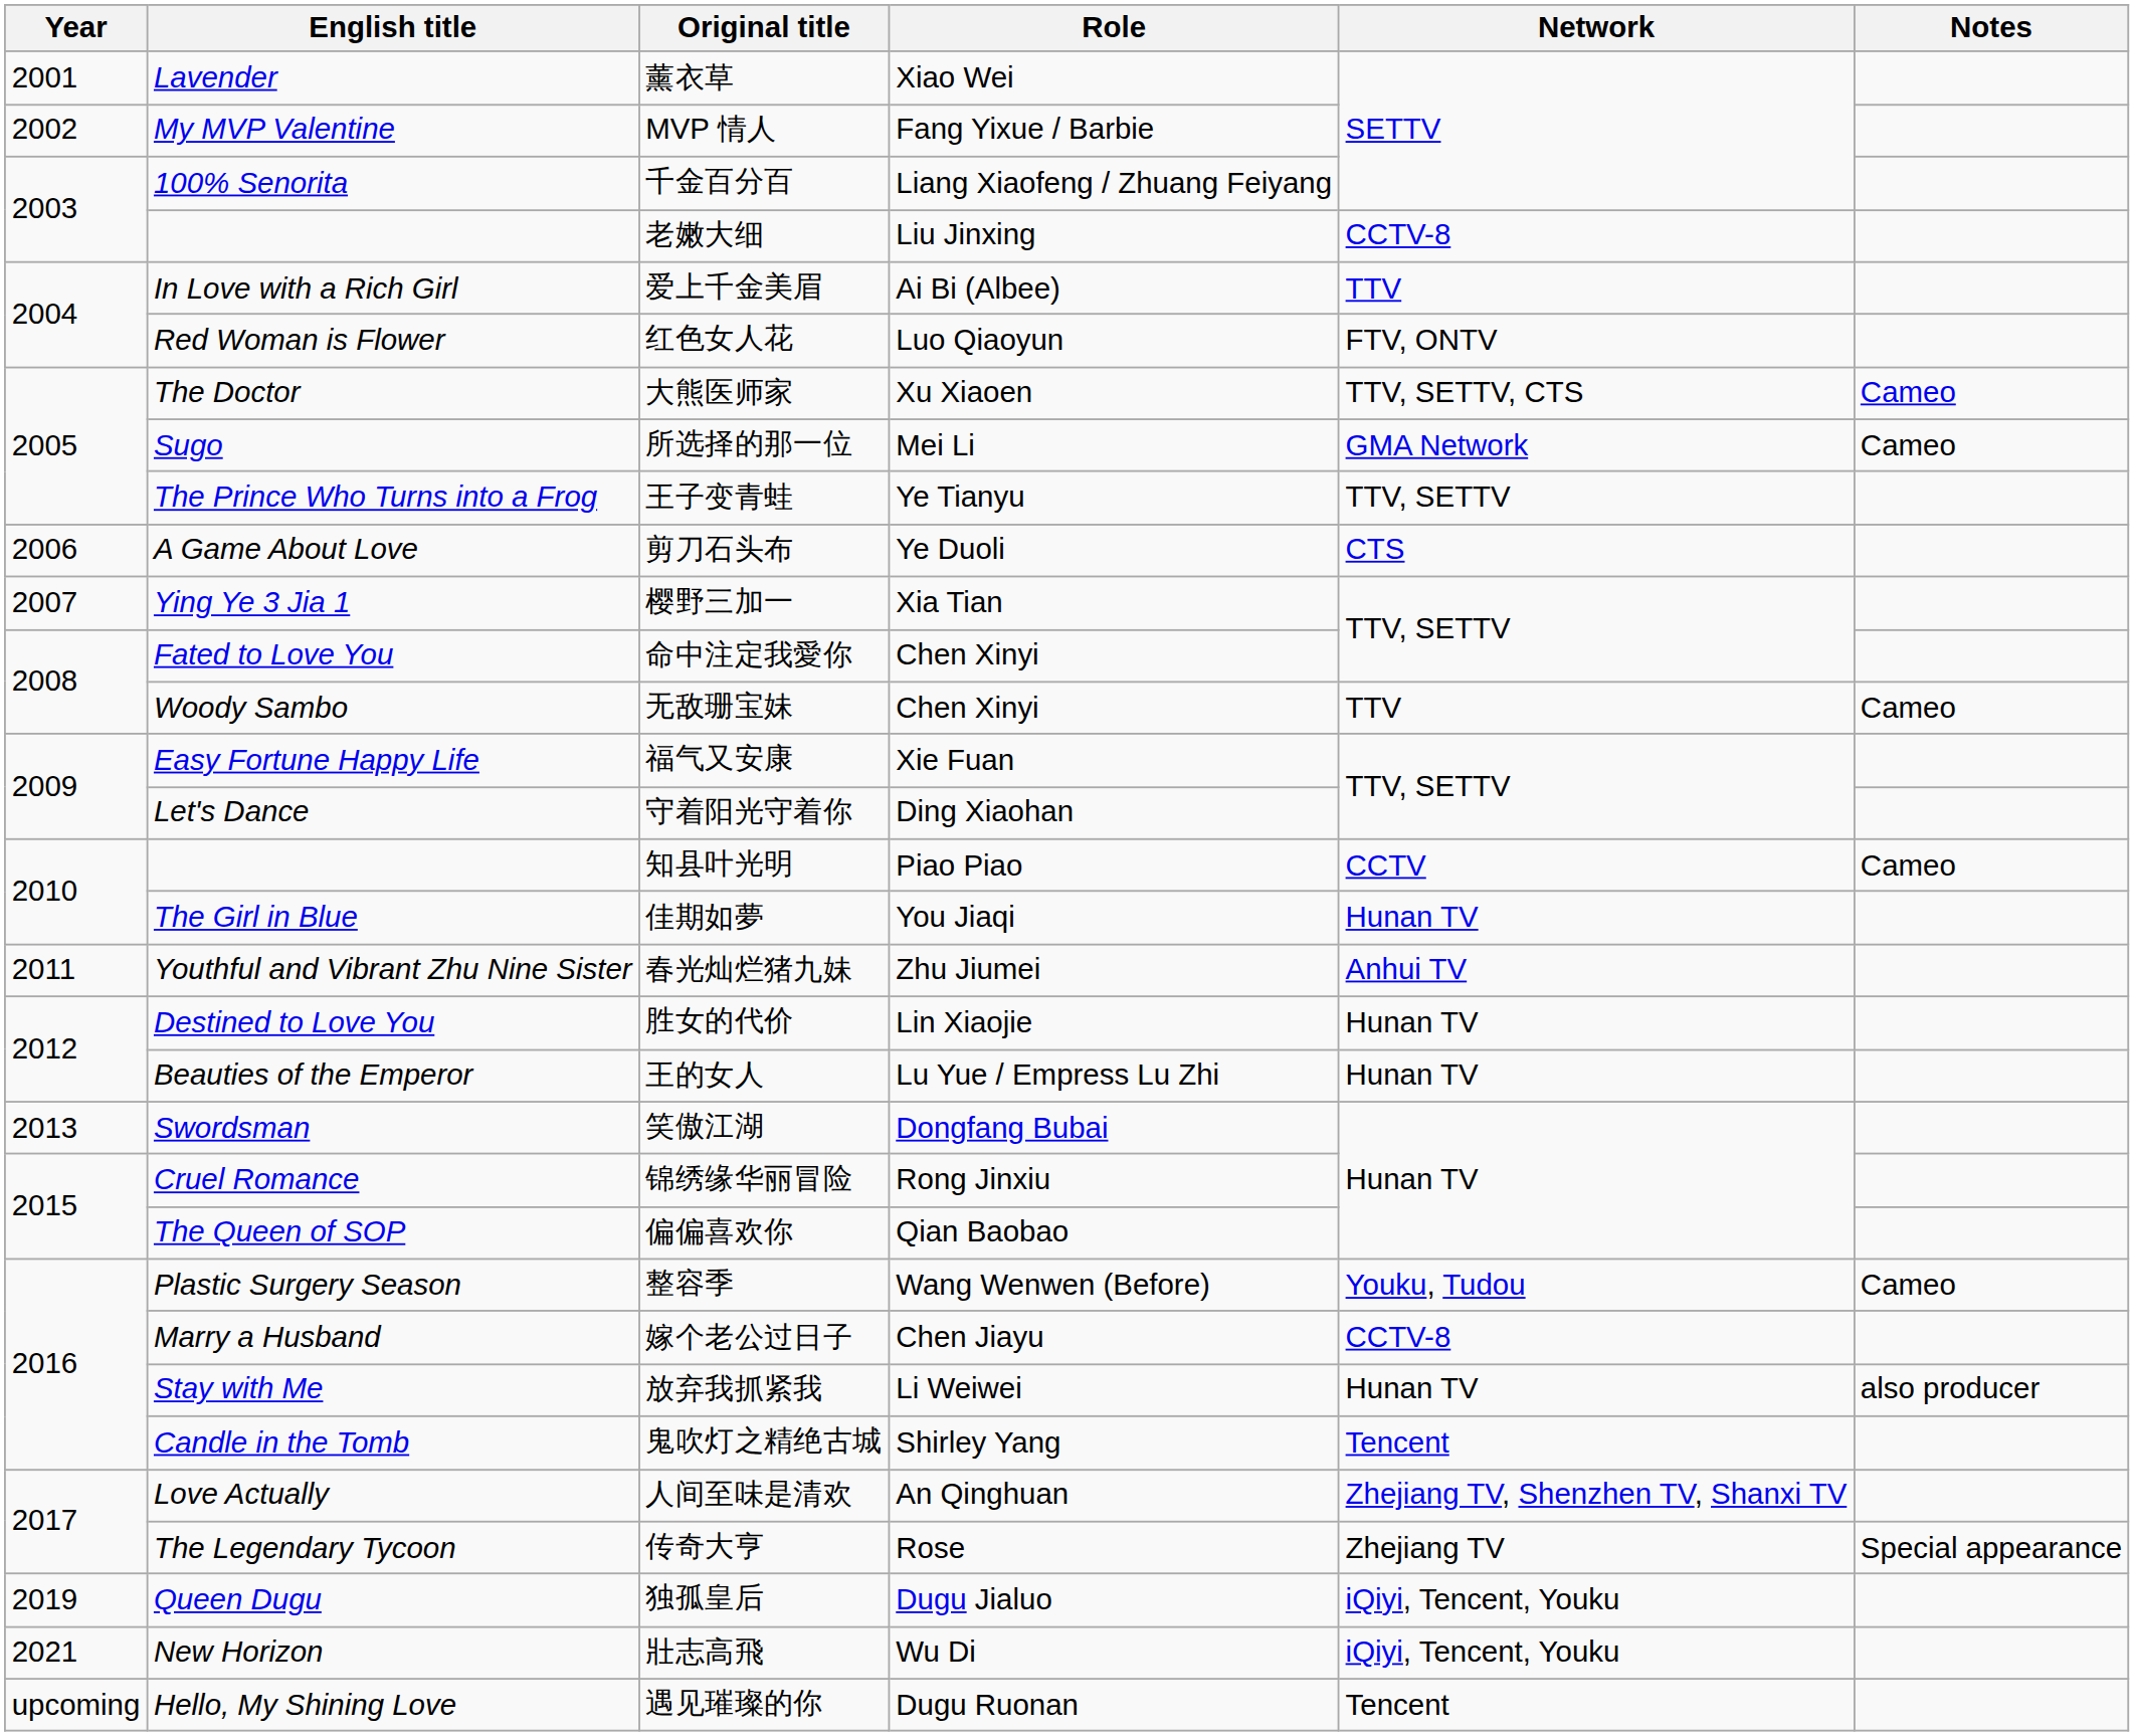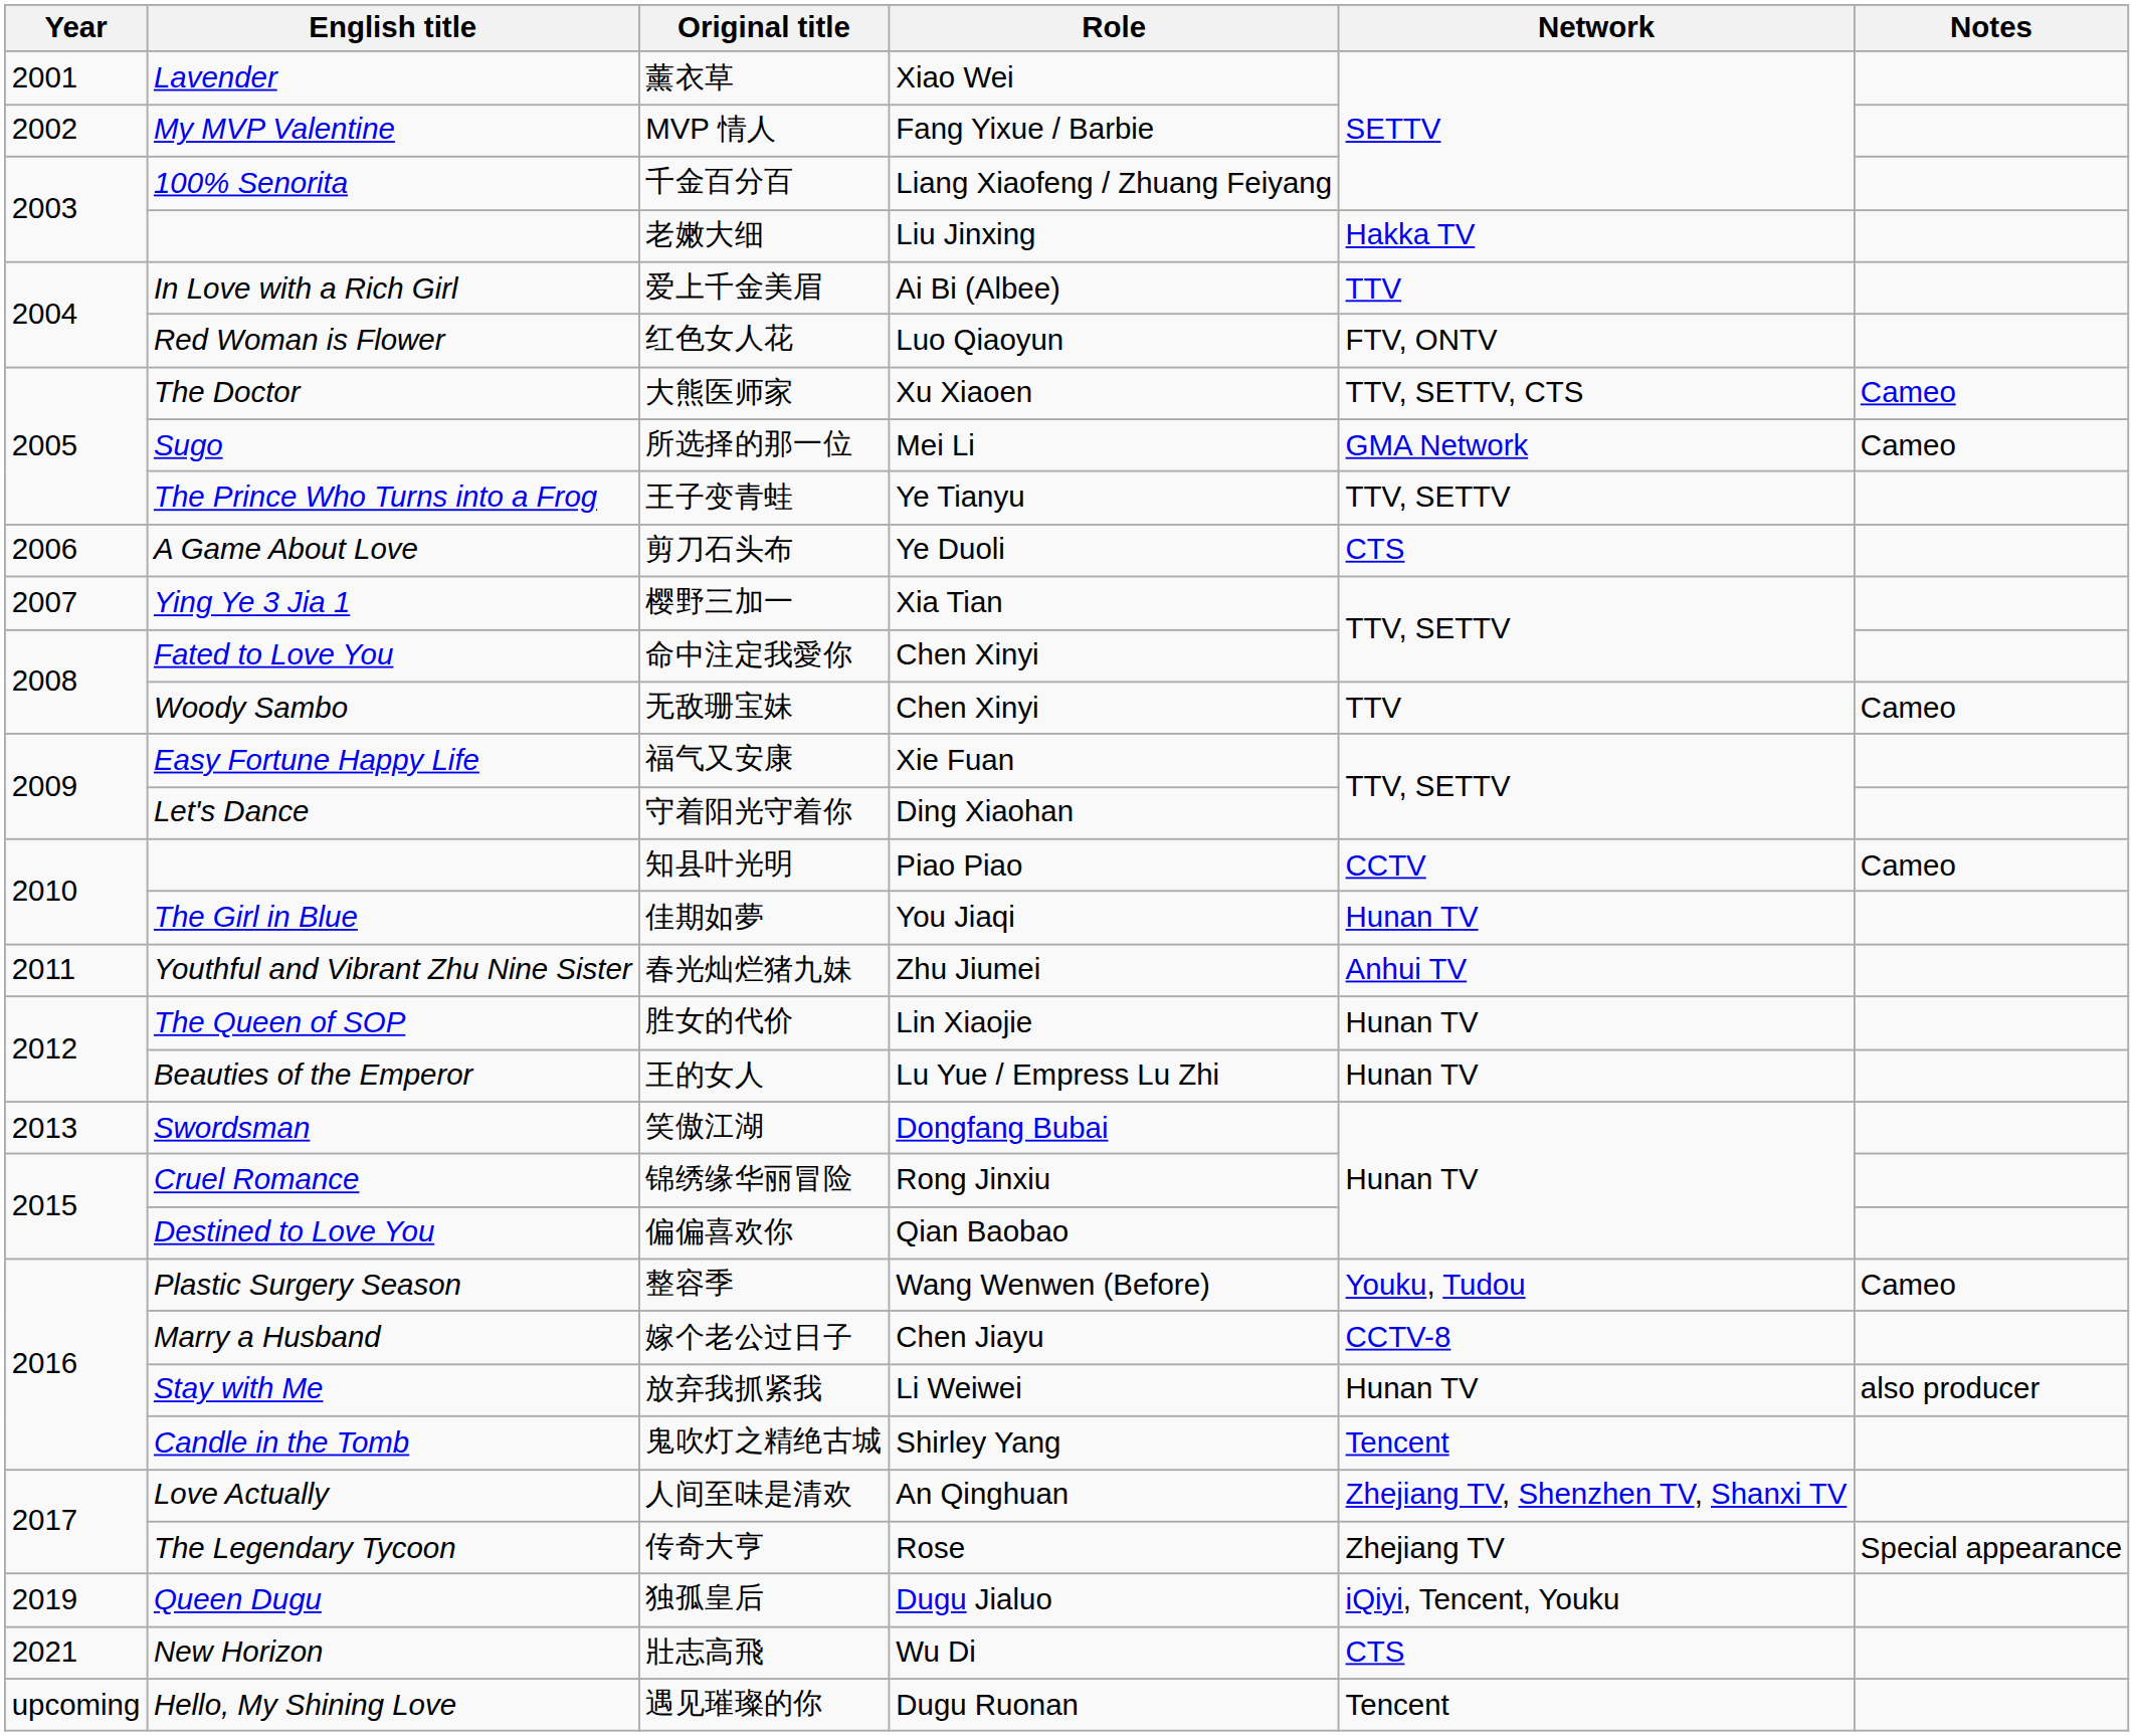老嫩大细 | Network: CCTV-8 -> Hakka TV
胜女的代价 | English title: Destined to Love You -> The Queen of SOP
偏偏喜欢你 | English title: The Queen of SOP -> Destined to Love You
壯志高飛 | Network: iQiyi, Tencent, Youku -> CTS
